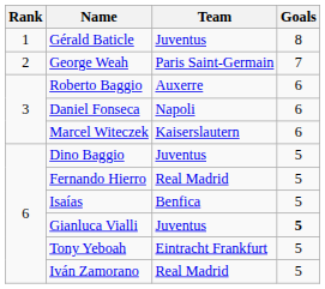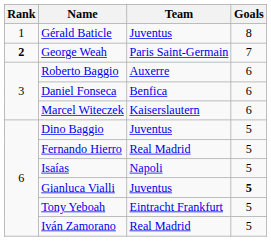George Weah | Rank: normal -> bold
Daniel Fonseca | Team: Napoli -> Benfica
Isaías | Team: Benfica -> Napoli
